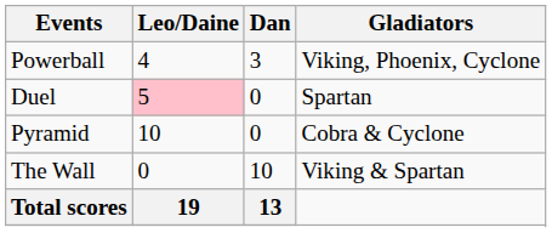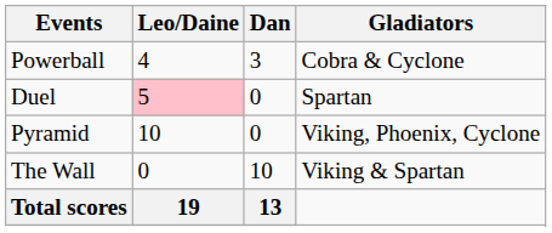Powerball | Gladiators: Viking, Phoenix, Cyclone -> Cobra & Cyclone
Pyramid | Gladiators: Cobra & Cyclone -> Viking, Phoenix, Cyclone
